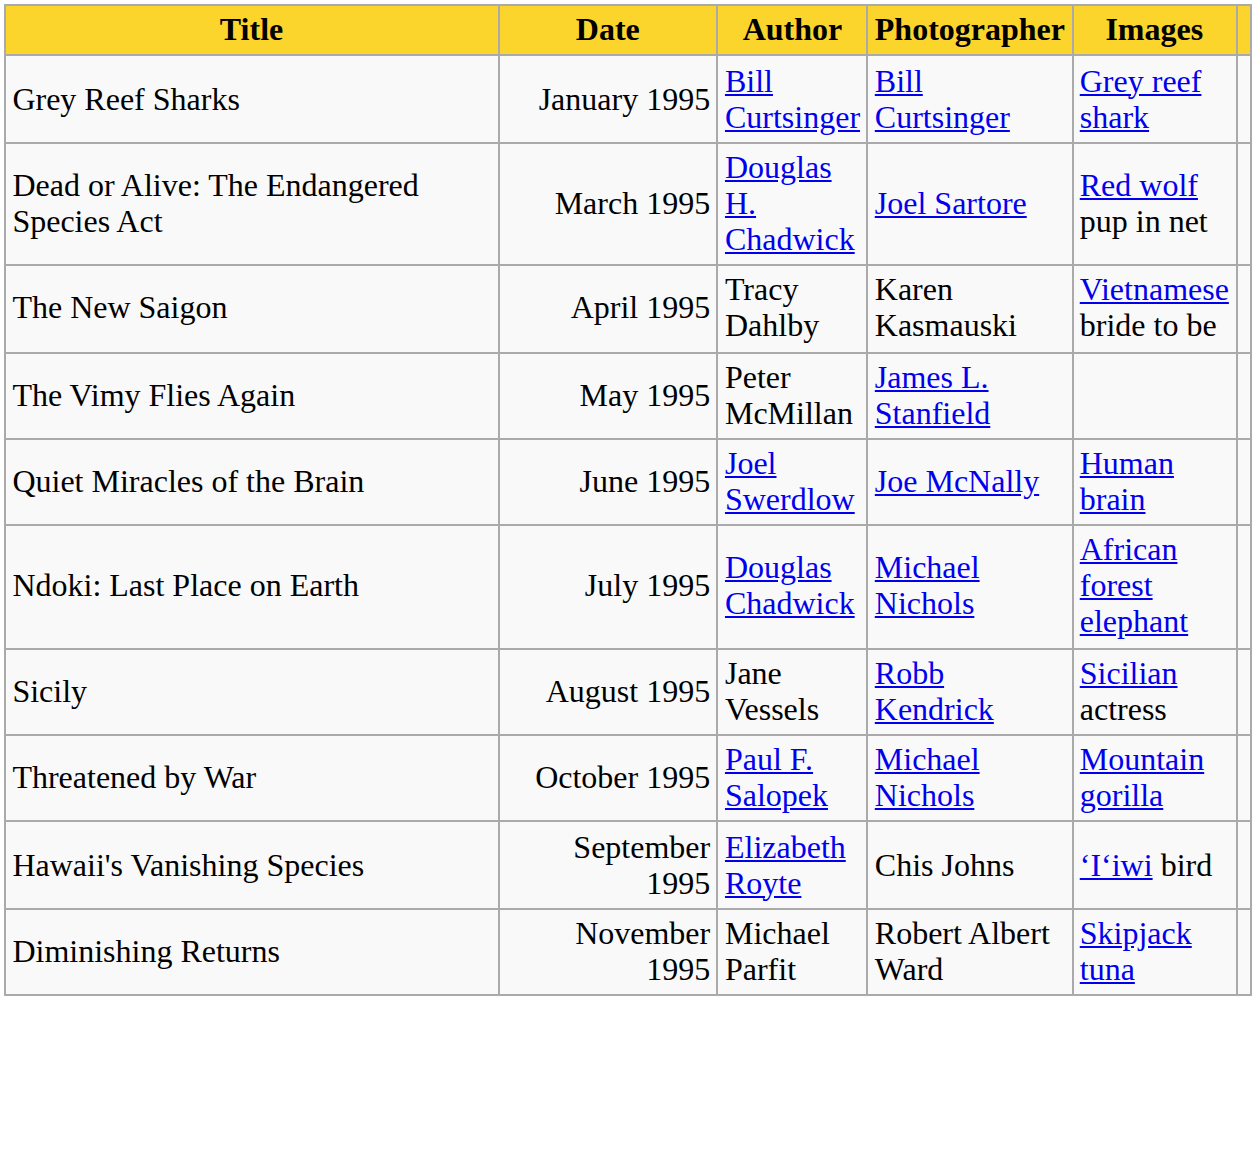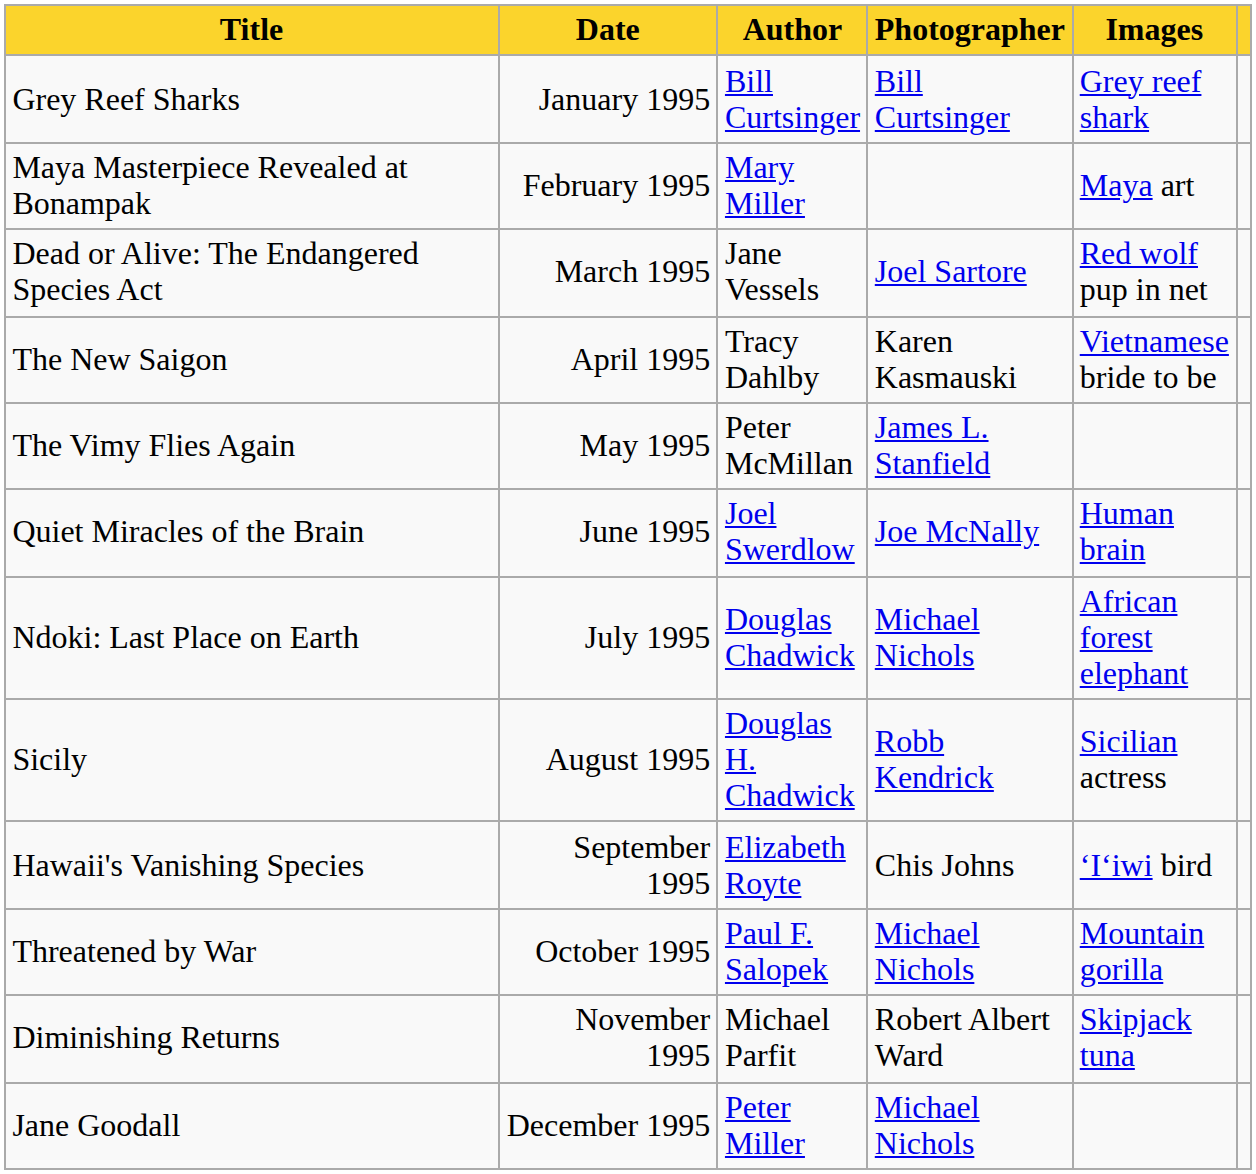+ row: Maya Masterpiece Revealed at Bonampak | February 1995 | Mary Miller | Maya art
Dead or Alive: The Endangered Species Act | Author: Douglas H. Chadwick -> Jane Vessels
Sicily | Author: Jane Vessels -> Douglas H. Chadwick
rows swapped: Hawaii's Vanishing Species <-> Threatened by War
+ row: Jane Goodall | December 1995 | Peter Miller | Michael Nichols
